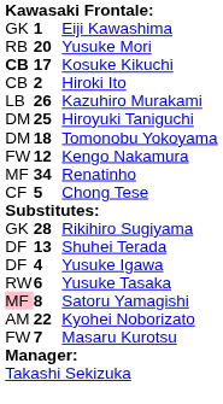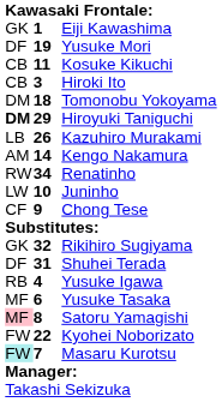Yusuke Mori | column 1: RB -> DF
Yusuke Mori | column 2: 20 -> 19
Kosuke Kikuchi | column 1: bold -> normal
Kosuke Kikuchi | column 2: 17 -> 11
Hiroki Ito | column 2: 2 -> 3
rows swapped: Kazuhiro Murakami <-> Tomonobu Yokoyama
Hiroyuki Taniguchi | column 1: normal -> bold
Hiroyuki Taniguchi | column 2: 25 -> 29
Kengo Nakamura | column 1: FW -> AM
Kengo Nakamura | column 2: 12 -> 14
Renatinho | column 1: MF -> RW
+ row: LW | 10 | Juninho
Chong Tese | column 2: 5 -> 9
Rikihiro Sugiyama | column 2: 28 -> 32
Shuhei Terada | column 2: 13 -> 31
Yusuke Igawa | column 1: DF -> RB
Yusuke Tasaka | column 1: RW -> MF
Kyohei Noborizato | column 1: AM -> FW
Masaru Kurotsu | column 1: no background -> paleturquoise background
